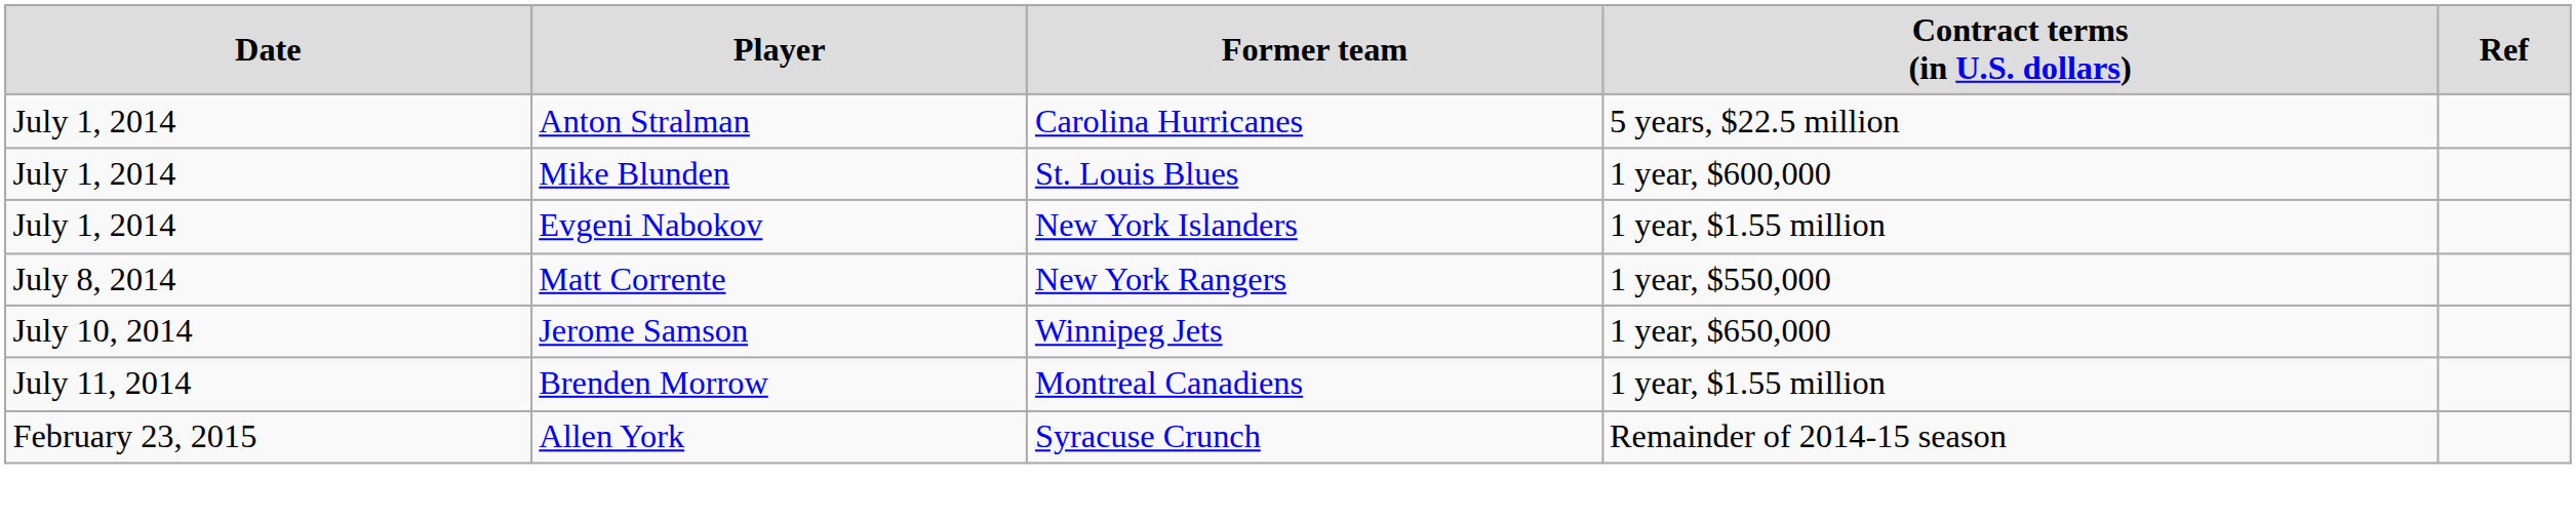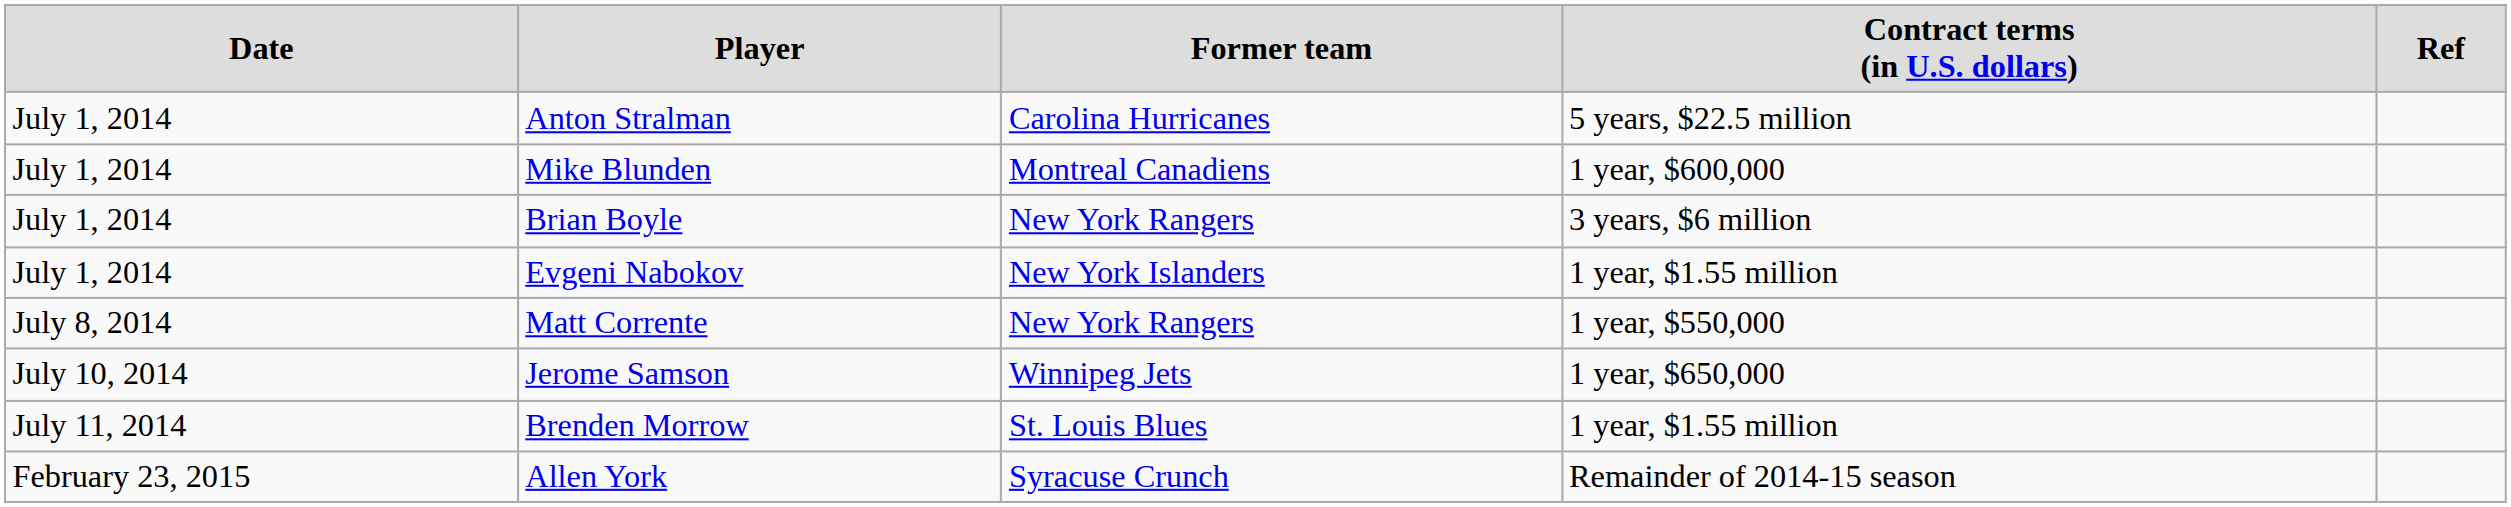Mike Blunden | column 3: St. Louis Blues -> Montreal Canadiens
+ row: July 1, 2014 | Brian Boyle | New York Rangers | 3 years, $6 million
Brenden Morrow | column 3: Montreal Canadiens -> St. Louis Blues
